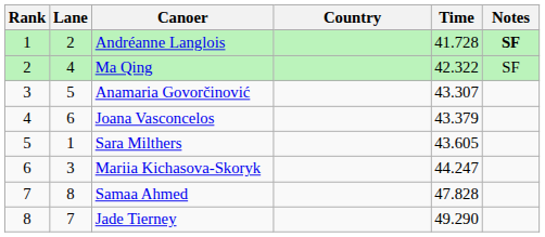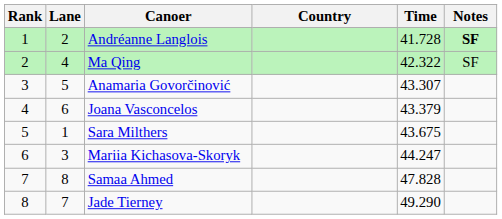Sara Milthers | Time: 43.605 -> 43.675
